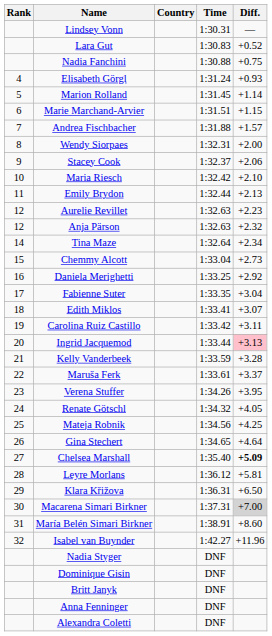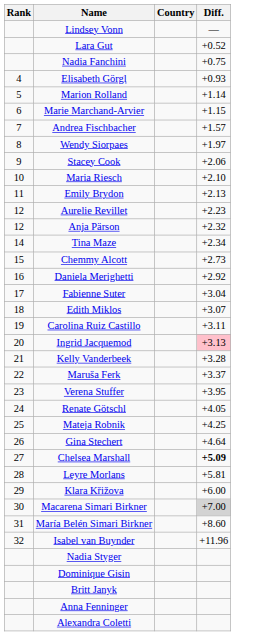- column: Time | 1:30.31 | 1:30.83 | 1:30.88 | 1:31.24 | 1:31.45 | 1:31.51 | 1:31.88 | 1:32.31 | 1:32.37 | 1:32.42 | 1:32.44 | 1:32.63 | 1:32.63 | 1:32.64 | 1:33.04 | 1:33.25 | 1:33.35 | 1:33.41 | 1:33.42 | 1:33.44 | 1:33.59 | 1:33.61 | 1:34.26 | 1:34.32 | 1:34.56 | 1:34.65 | 1:35.40 | 1:36.12 | 1:36.31 | 1:37.31 | 1:38.91 | 1:42.27 | DNF | DNF | DNF | DNF | DNF
Wendy Siorpaes | Diff.: +2.00 -> +1.97
Klara Křižova | Diff.: +6.50 -> +6.00
